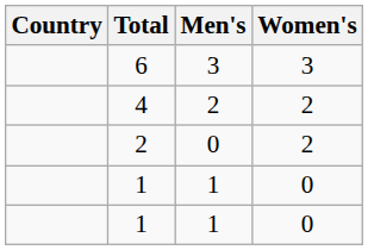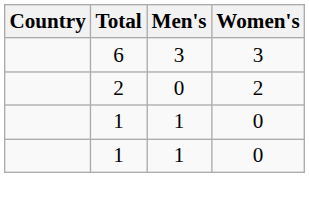- row: 4 | 2 | 2
